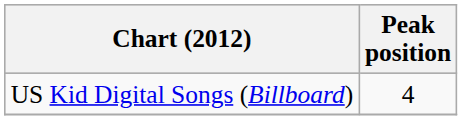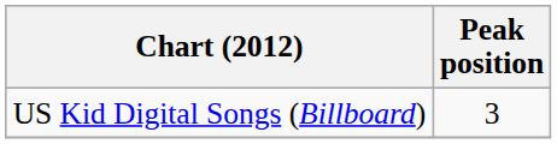US Kid Digital Songs (Billboard) | Peak position: 4 -> 3
